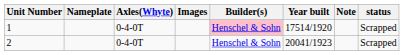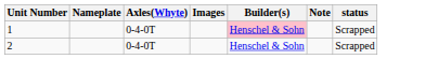- column: Year built | 17514/1920 | 20041/1923
